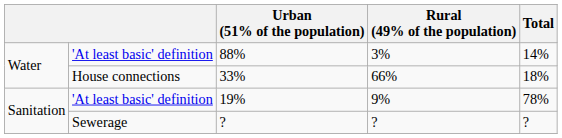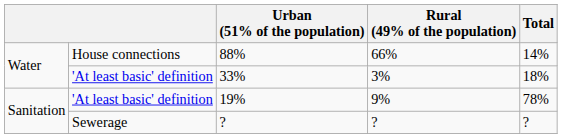88% | column 2: 'At least basic' definition -> House connections
88% | Rural (49% of the population): 3% -> 66%
33% | column 2: House connections -> 'At least basic' definition
33% | Rural (49% of the population): 66% -> 3%
